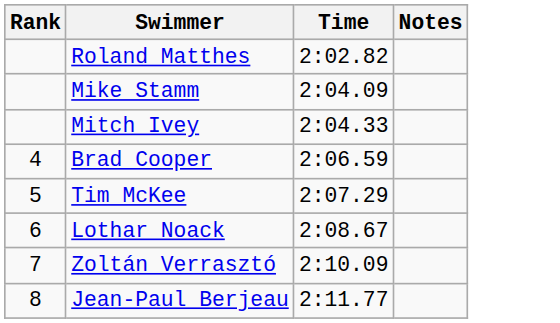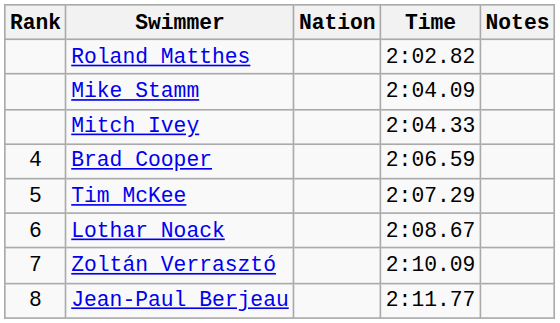+ column: Nation
